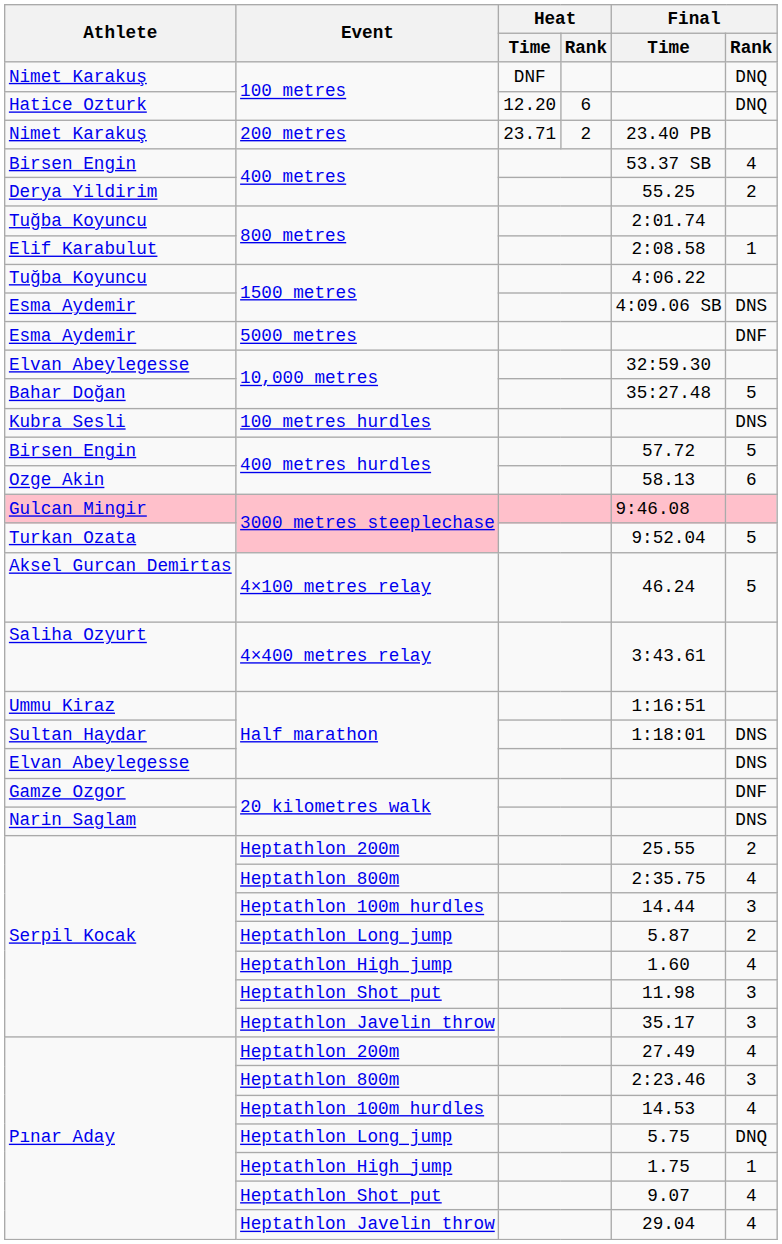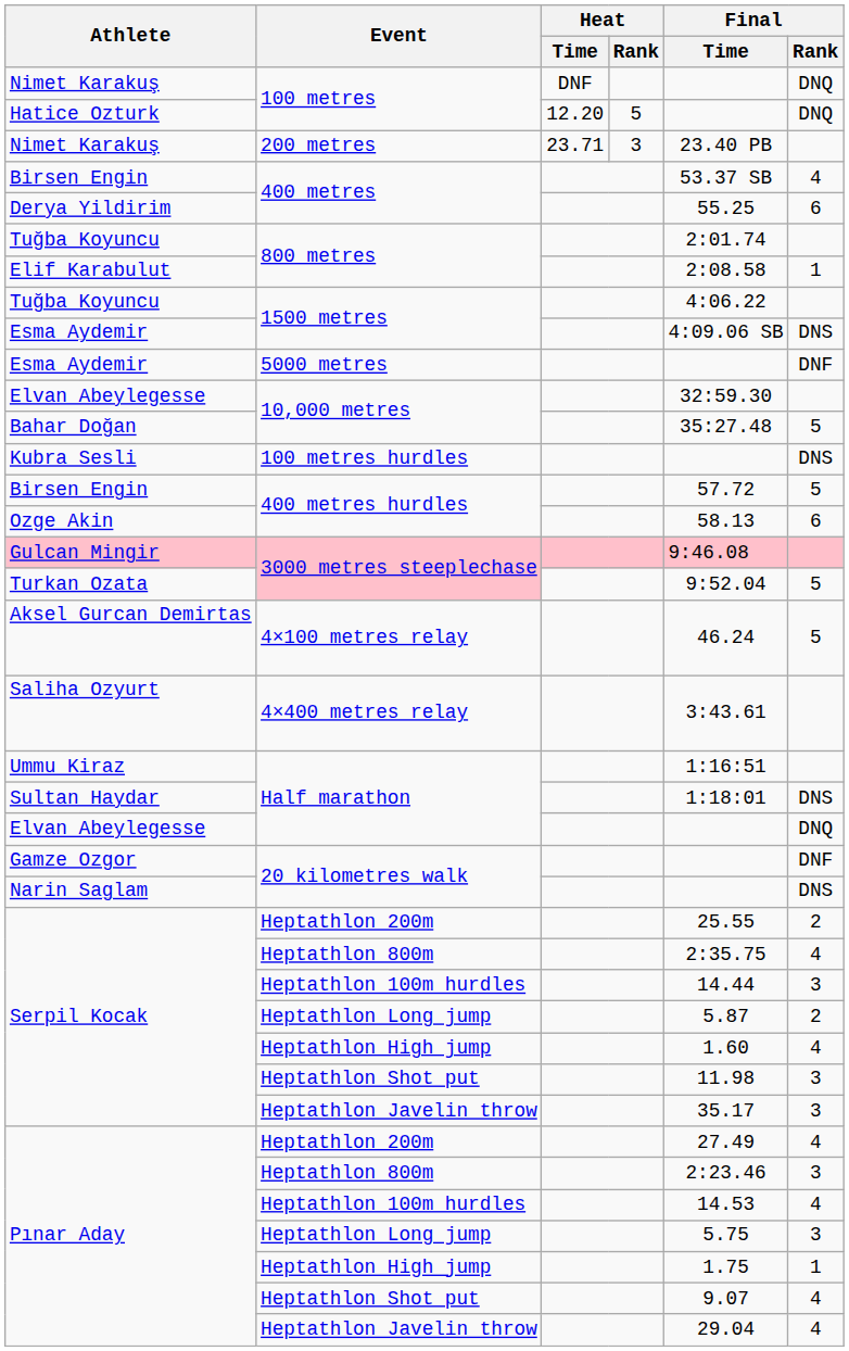Hatice Ozturk | Heat / Rank: 6 -> 5
Nimet Karakuş / 200 metres | Heat / Rank: 2 -> 3
Derya Yildirim | Final / Rank: 2 -> 6
Elvan Abeylegesse / Half marathon | Final / Rank: DNS -> DNQ
Pınar Aday / Heptathlon Long jump | Final / Rank: DNQ -> 3
